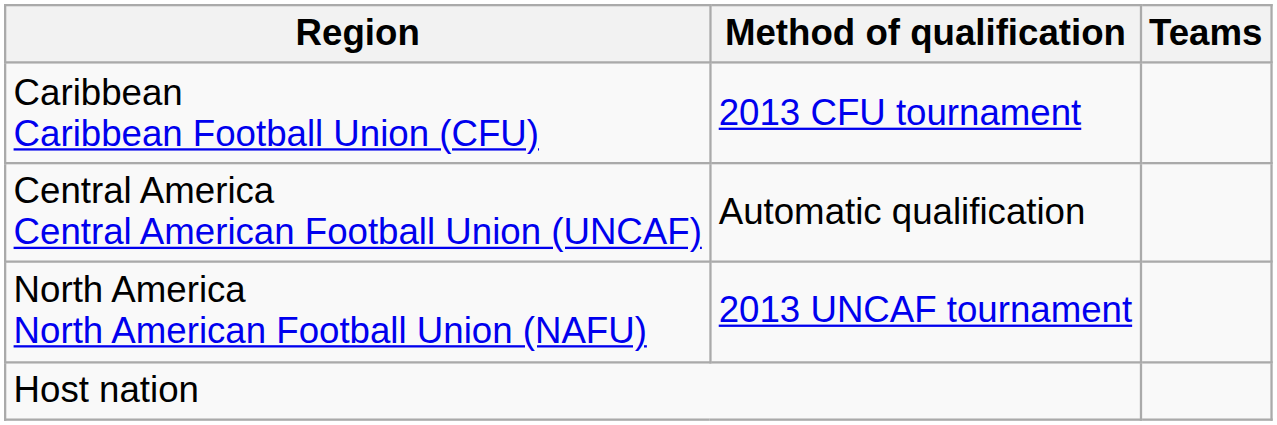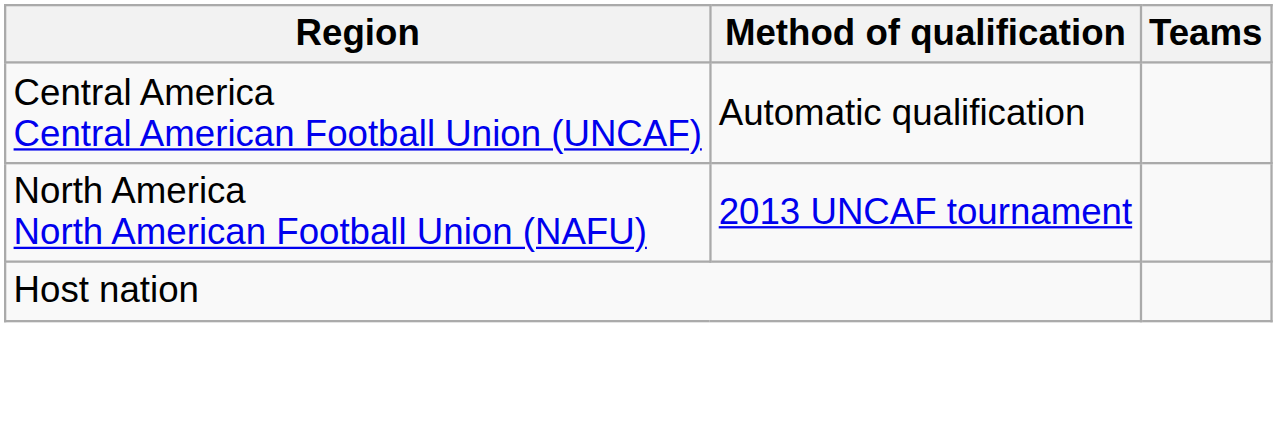- row: Caribbean Caribbean Football Union (CFU) | 2013 CFU tournament
